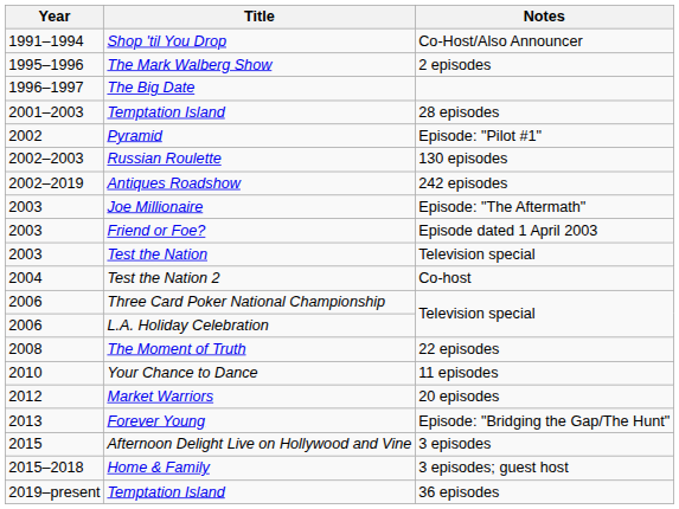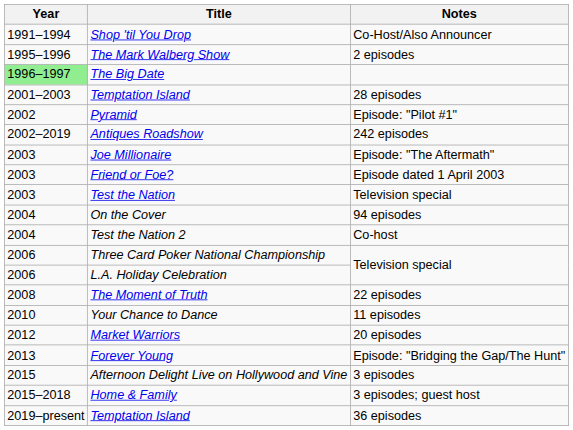The Big Date | Year: no background -> lightgreen background
- row: 2002–2003 | Russian Roulette | 130 episodes
+ row: 2004 | On the Cover | 94 episodes
